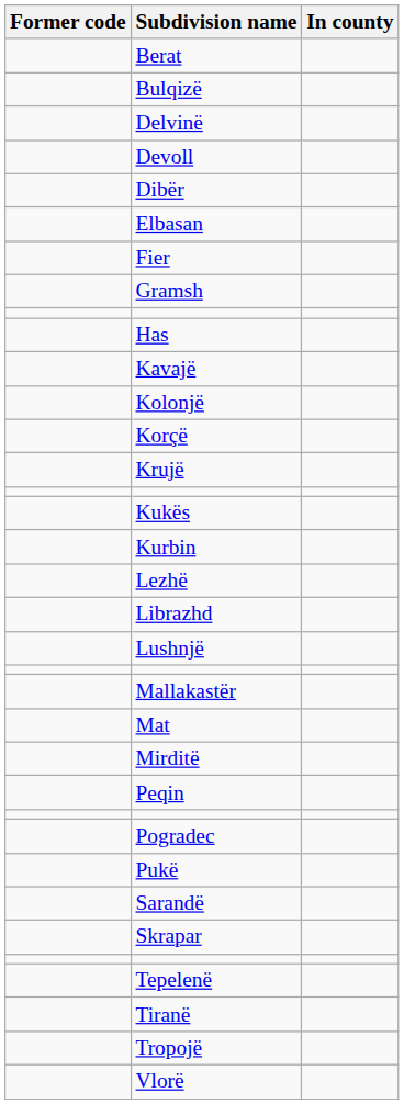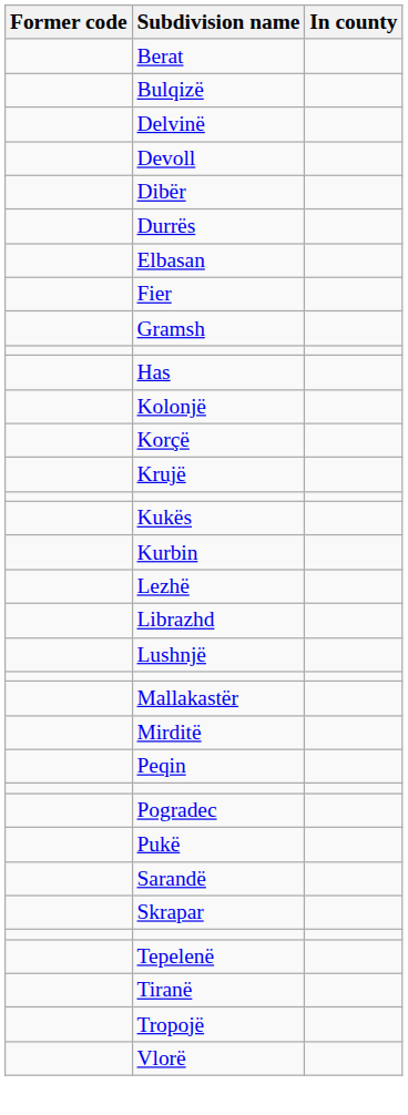+ row: Durrës
- row: Kavajë
- row: Mat
